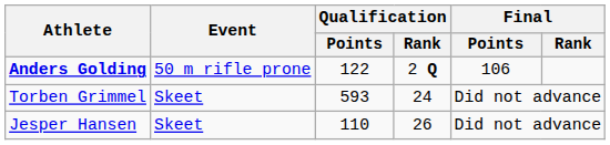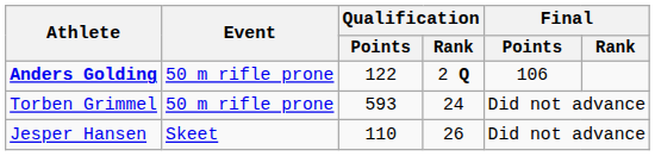Torben Grimmel | Event: Skeet -> 50 m rifle prone
